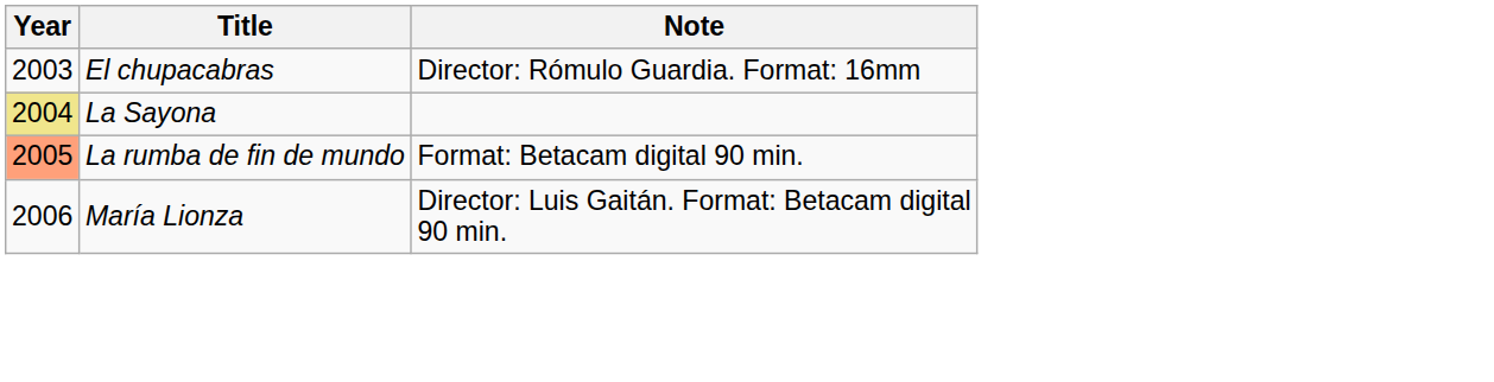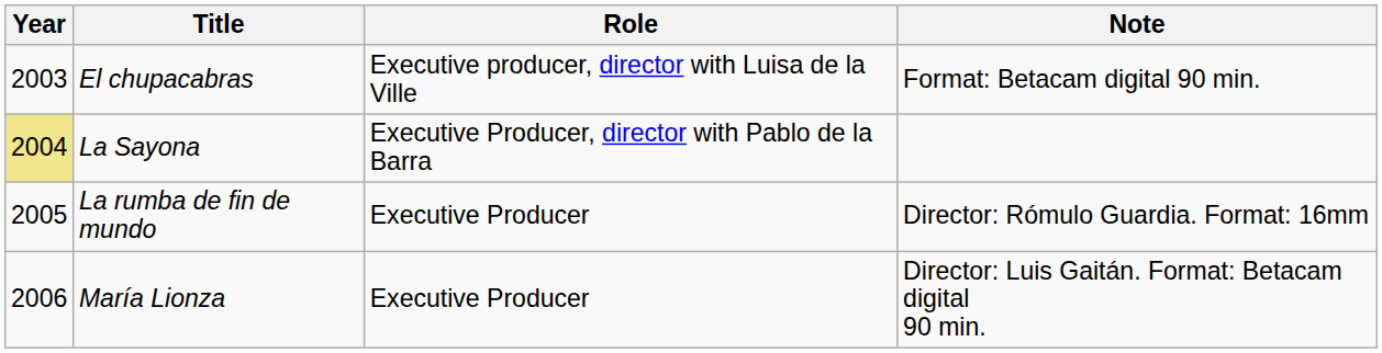+ column: Role | Executive producer, director with Luisa de la Ville | Executive Producer, director with Pablo de la Barra | Executive Producer | Executive Producer
El chupacabras | Note: Director: Rómulo Guardia. Format: 16mm -> Format: Betacam digital 90 min.
La rumba de fin de mundo | Year: lightsalmon background -> no background
La rumba de fin de mundo | Note: Format: Betacam digital 90 min. -> Director: Rómulo Guardia. Format: 16mm
